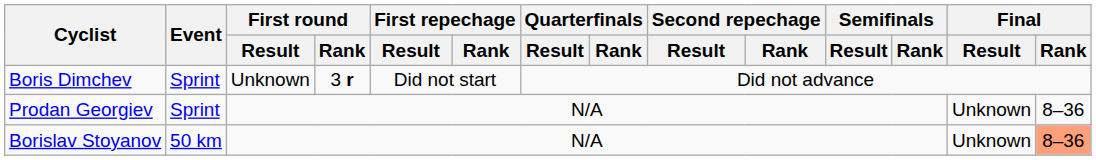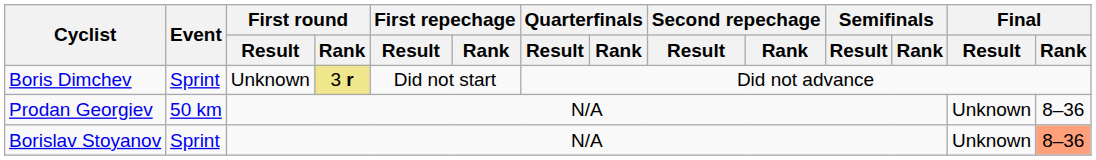Boris Dimchev | First round / Rank: no background -> khaki background
Prodan Georgiev | Event: Sprint -> 50 km
Borislav Stoyanov | Event: 50 km -> Sprint
